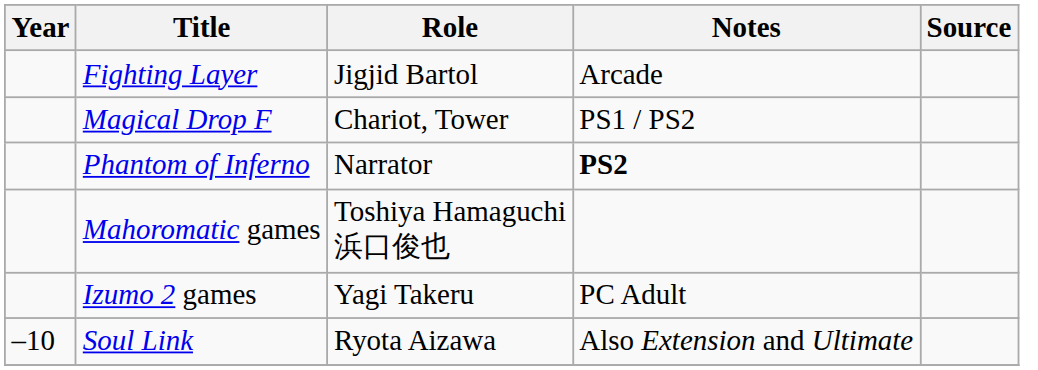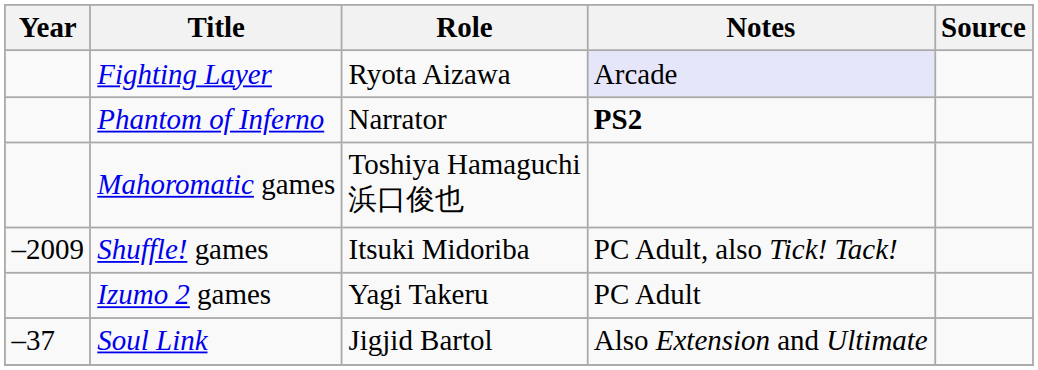Fighting Layer | Role: Jigjid Bartol -> Ryota Aizawa
Fighting Layer | Notes: no background -> lavender background
- row: Magical Drop F | Chariot, Tower | PS1 / PS2
+ row: –2009 | Shuffle! games | Itsuki Midoriba | PC Adult, also Tick! Tack!
Soul Link | Year: –10 -> –37
Soul Link | Role: Ryota Aizawa -> Jigjid Bartol
